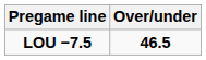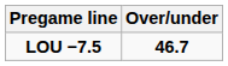LOU −7.5 | Over/under: 46.5 -> 46.7
